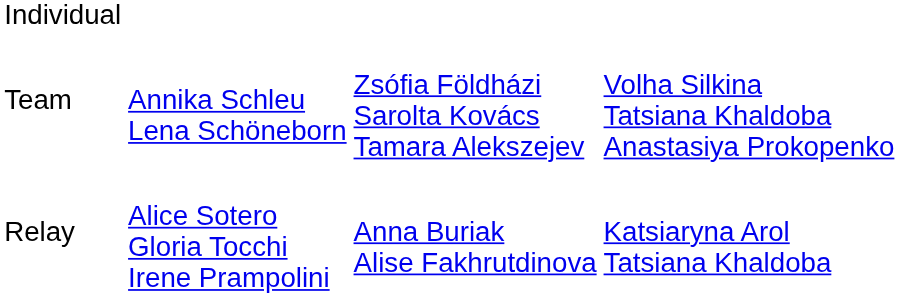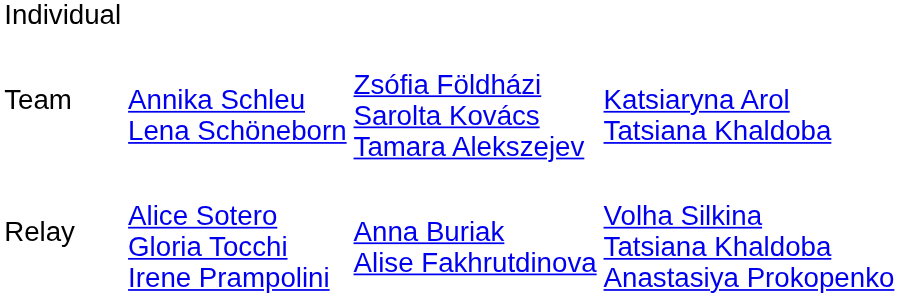Team | column 4: Volha Silkina Tatsiana Khaldoba Anastasiya Prokopenko -> Katsiaryna Arol Tatsiana Khaldoba
Relay | column 4: Katsiaryna Arol Tatsiana Khaldoba -> Volha Silkina Tatsiana Khaldoba Anastasiya Prokopenko
